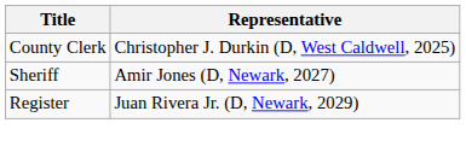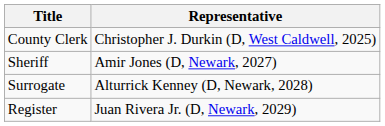+ row: Surrogate | Alturrick Kenney (D, Newark, 2028)
